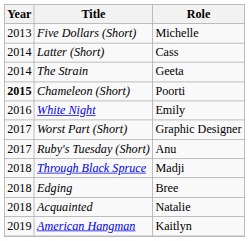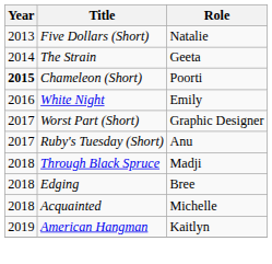Five Dollars (Short) | Role: Michelle -> Natalie
- row: 2014 | Latter (Short) | Cass
Acquainted | Role: Natalie -> Michelle
